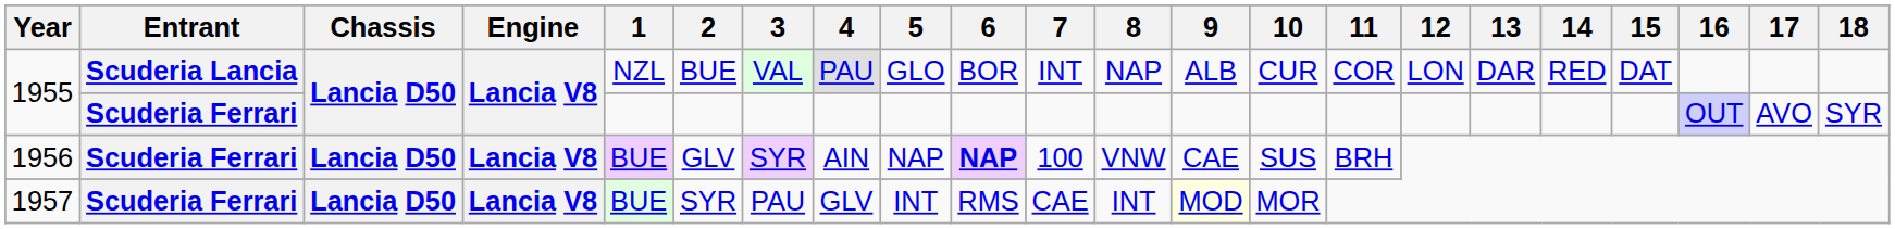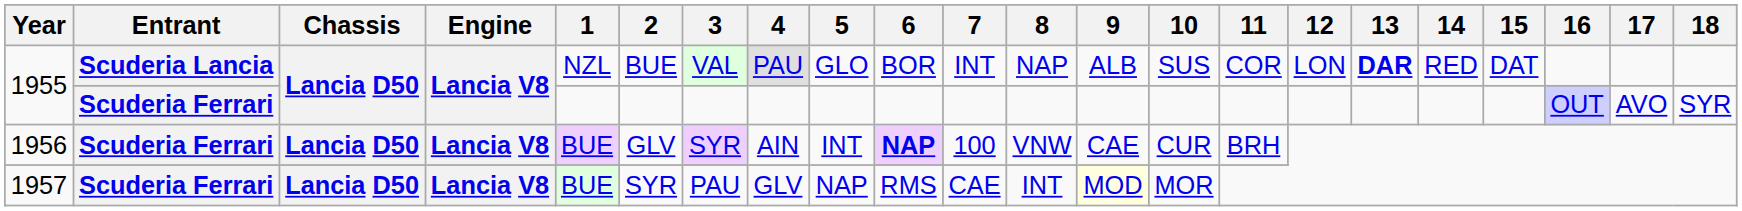1955 / Scuderia Lancia | 10: CUR -> SUS
1955 / Scuderia Lancia | 13: normal -> bold
1956 | 5: NAP -> INT
1956 | 10: SUS -> CUR
1957 | 5: INT -> NAP
